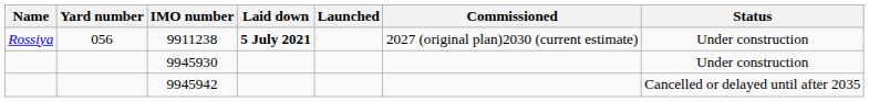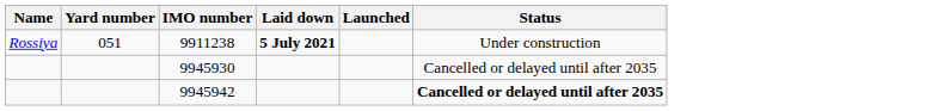- column: Commissioned | 2027 (original plan)2030 (current estimate)
9911238 | Yard number: 056 -> 051
9945930 | Status: Under construction -> Cancelled or delayed until after 2035
9945942 | Status: normal -> bold
